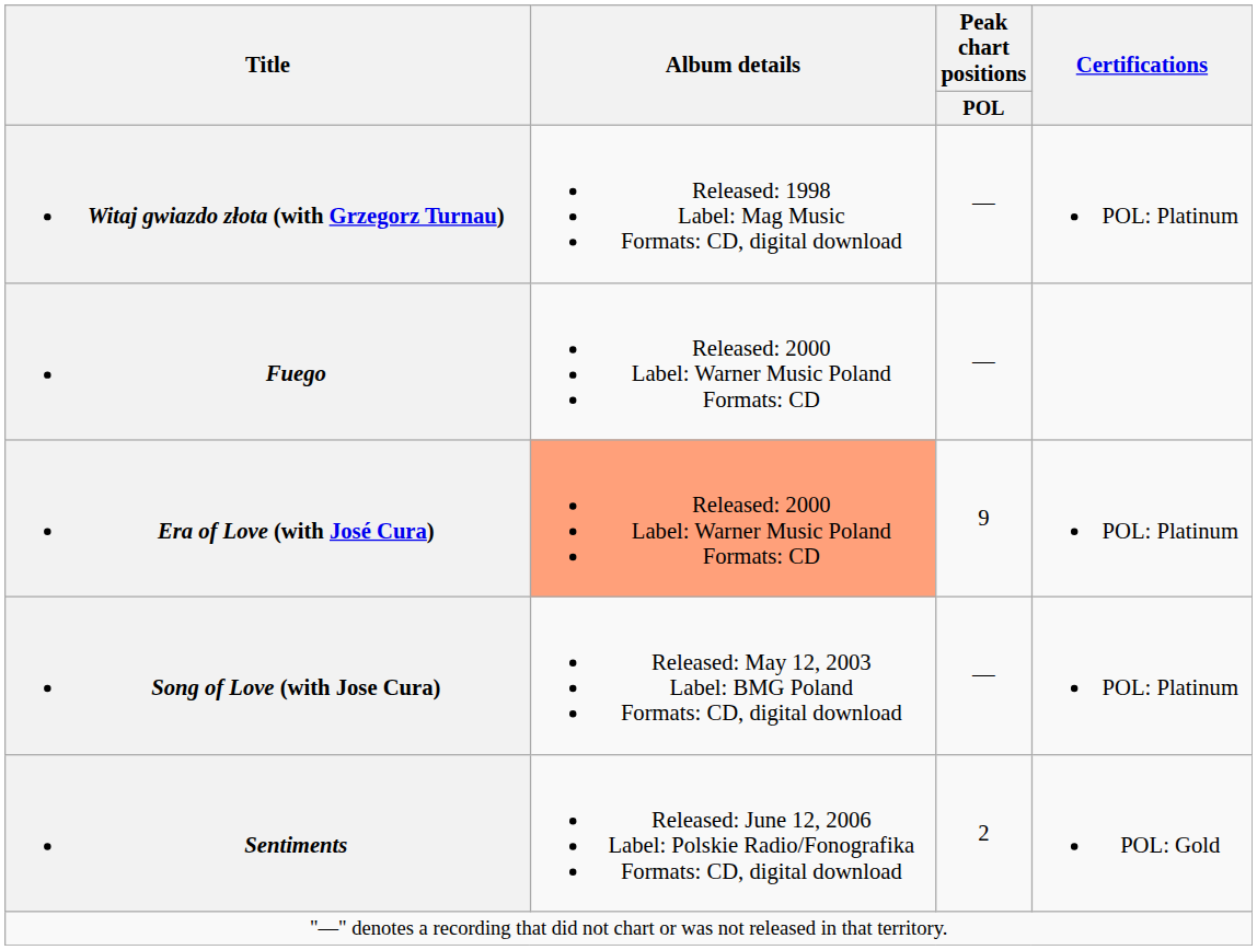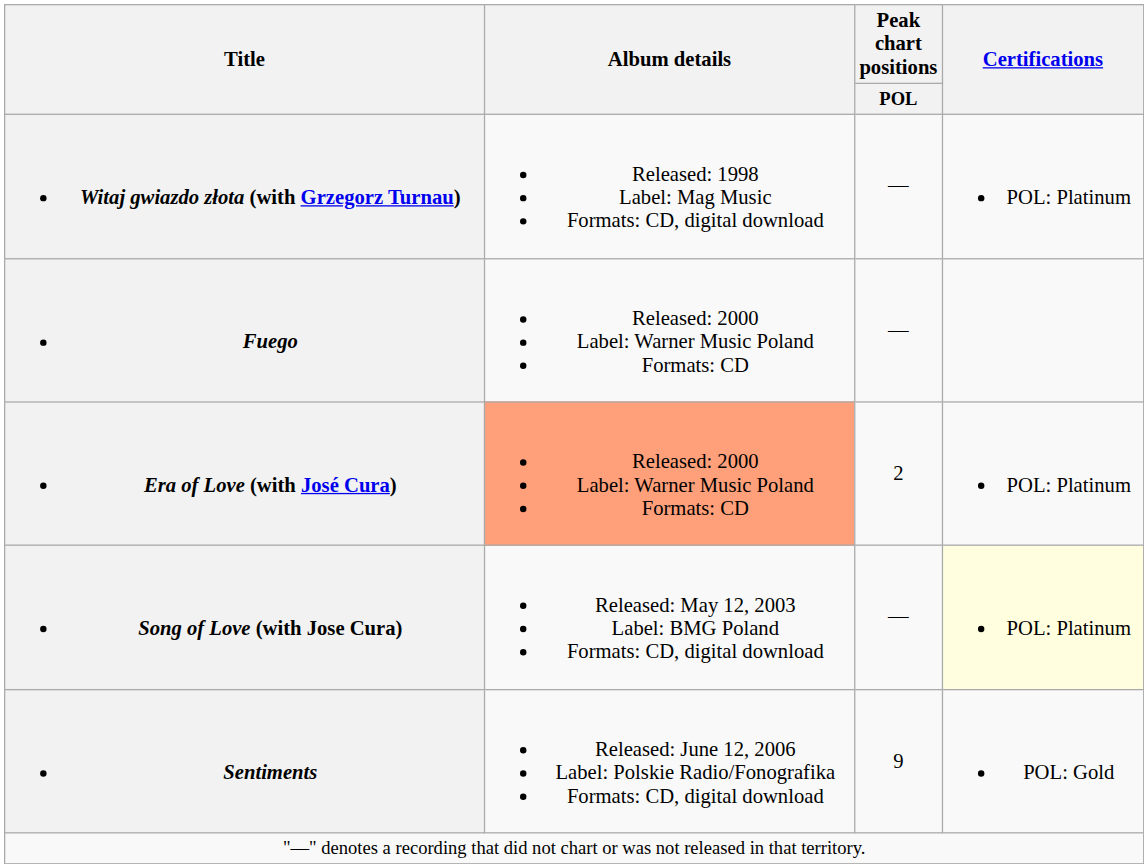Era of Love (with José Cura) | Peak chart positions / POL: 9 -> 2
Song of Love (with Jose Cura) | Certifications: no background -> lightyellow background
Sentiments | Peak chart positions / POL: 2 -> 9
